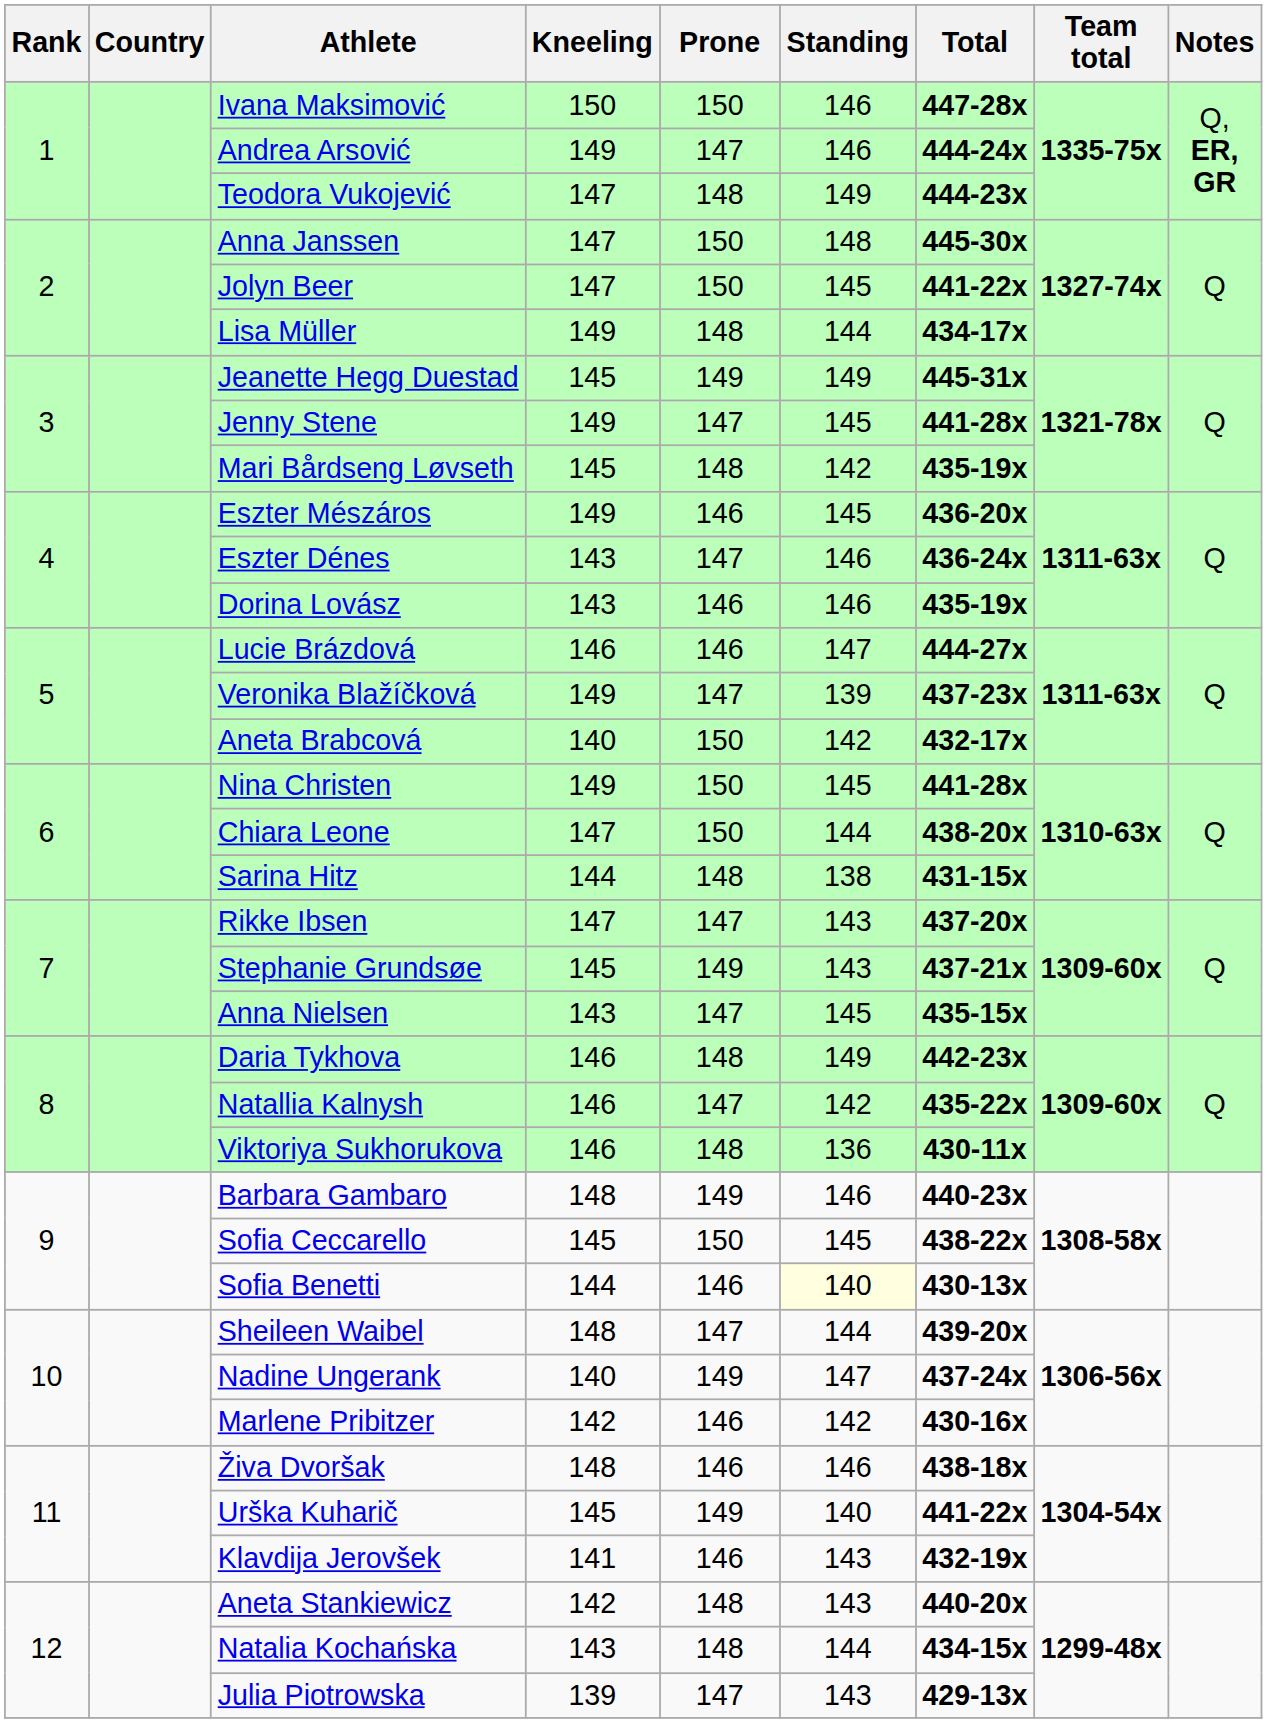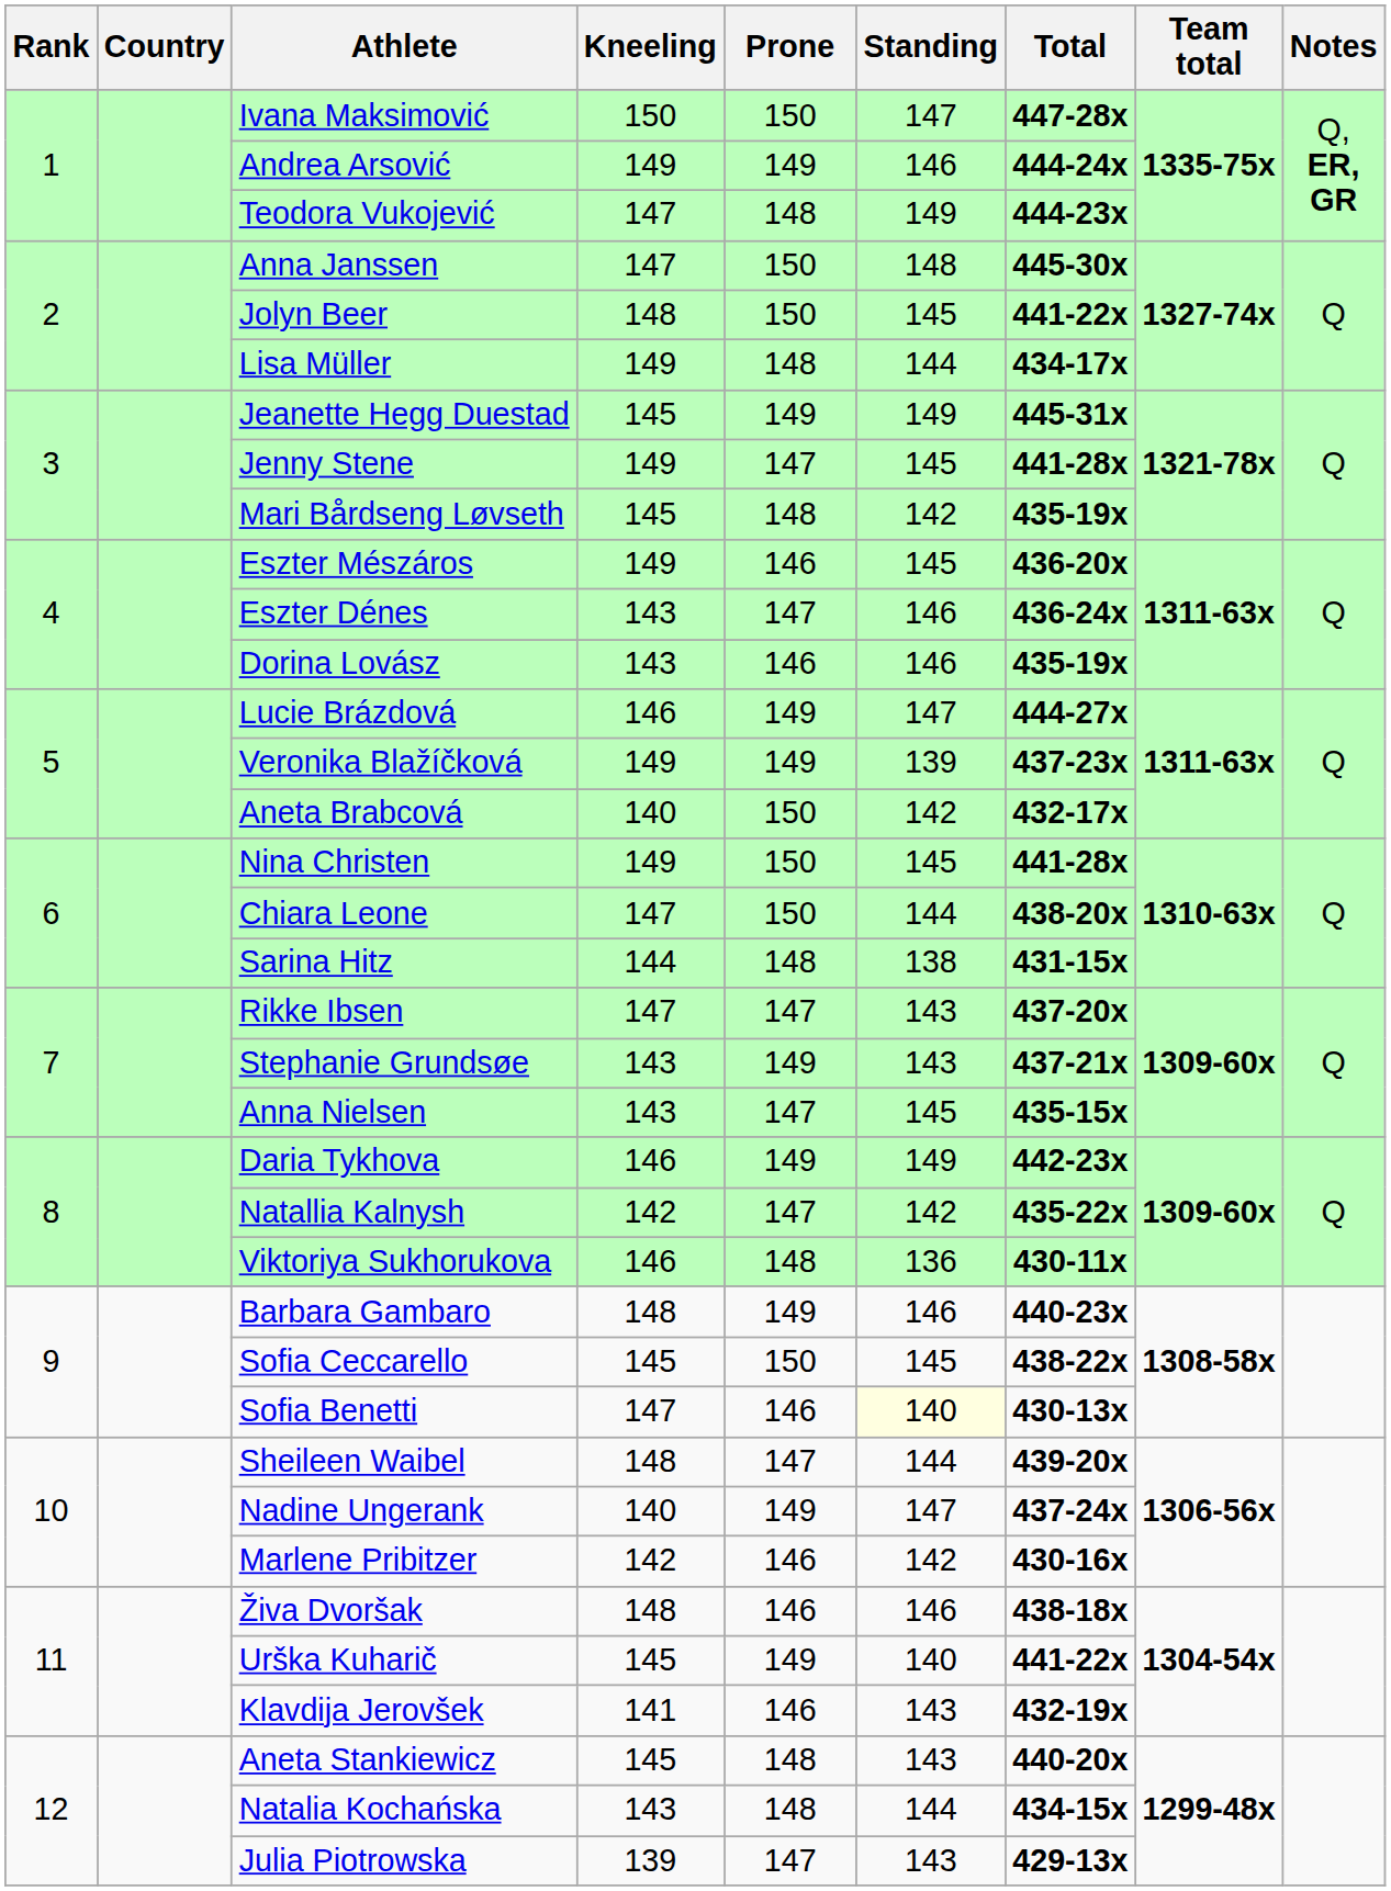Ivana Maksimović | Standing: 146 -> 147
Andrea Arsović | Prone: 147 -> 149
Jolyn Beer | Kneeling: 147 -> 148
Lucie Brázdová | Prone: 146 -> 149
Veronika Blažíčková | Prone: 147 -> 149
Stephanie Grundsøe | Kneeling: 145 -> 143
Daria Tykhova | Prone: 148 -> 149
Natallia Kalnysh | Kneeling: 146 -> 142
Sofia Benetti | Kneeling: 144 -> 147
Aneta Stankiewicz | Kneeling: 142 -> 145
